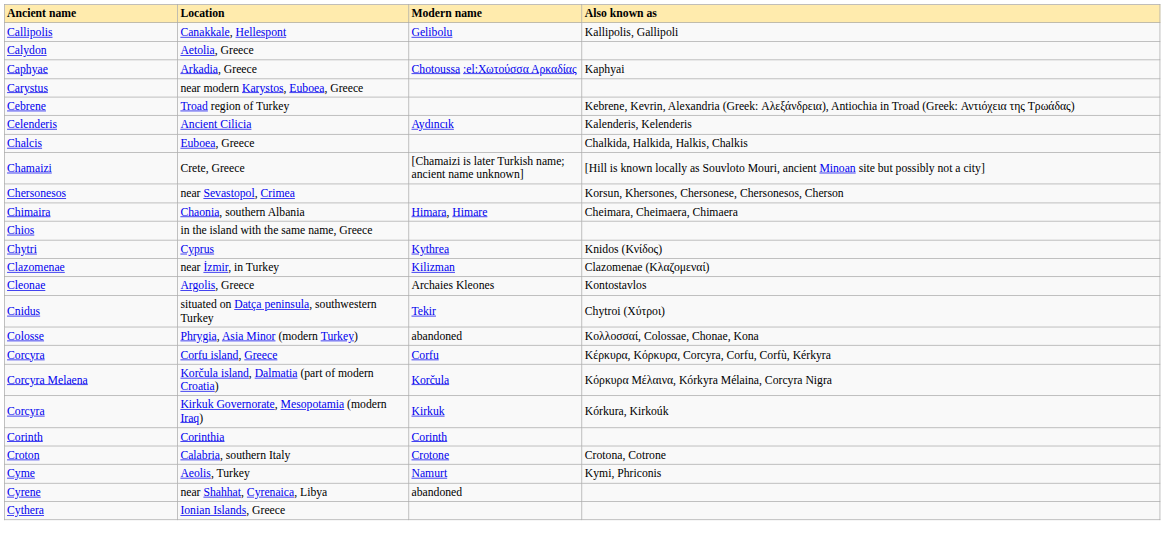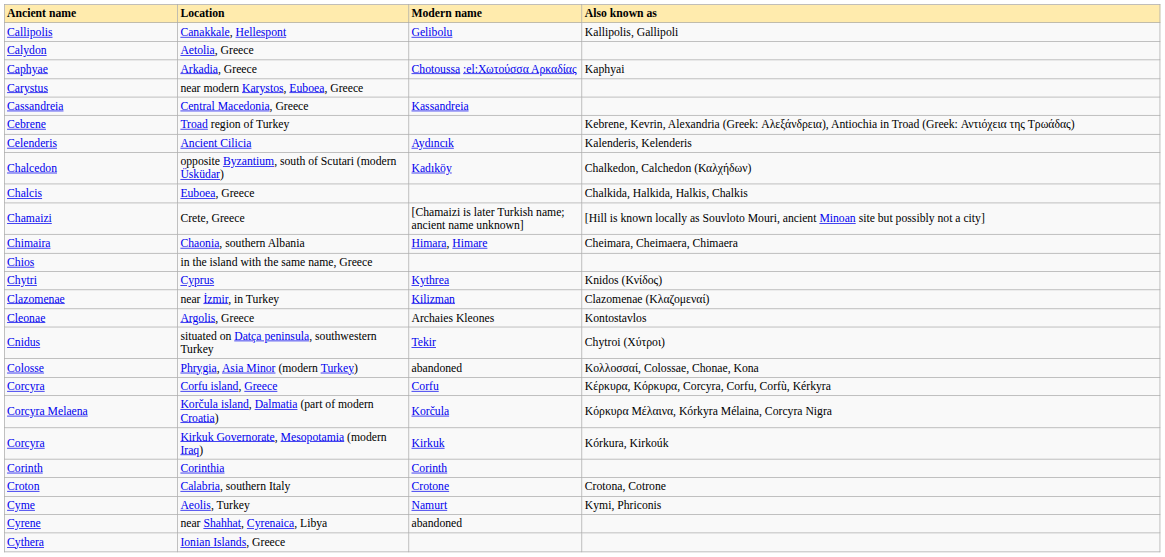+ row: Cassandreia | Central Macedonia, Greece | Kassandreia
+ row: Chalcedon | opposite Byzantium, south of Scutari (modern Üsküdar) | Kadıköy | Chalkedon, Calchedon (Καλχήδων)
- row: Chersonesos | near Sevastopol, Crimea | Korsun, Khersones, Chersonese, Chersonesos, Cherson
